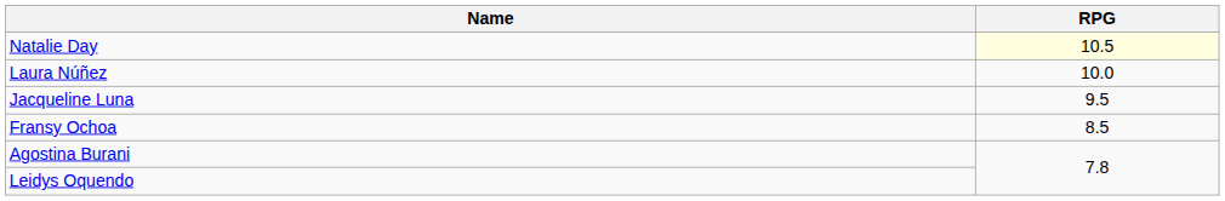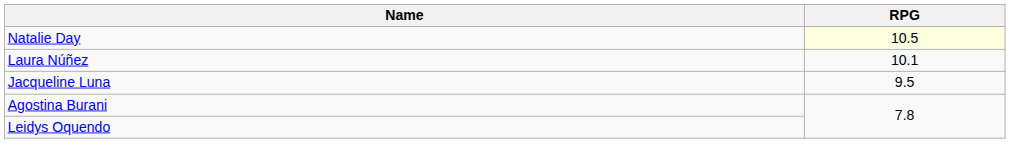Laura Núñez | RPG: 10.0 -> 10.1
- row: Fransy Ochoa | 8.5
